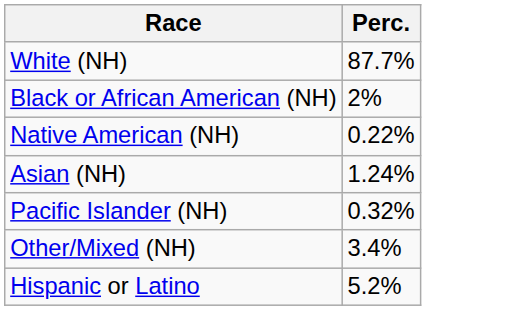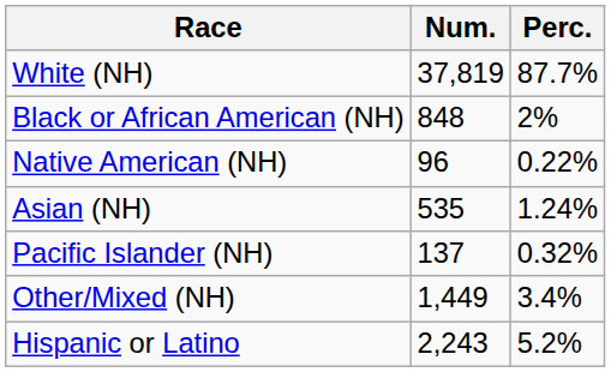+ column: Num. | 37,819 | 848 | 96 | 535 | 137 | 1,449 | 2,243
